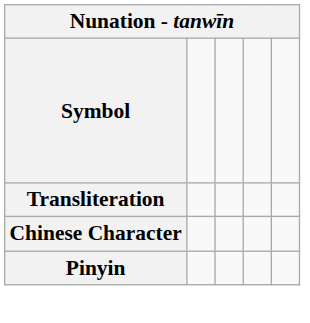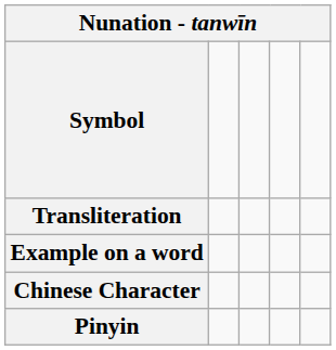+ row: Example on a word
